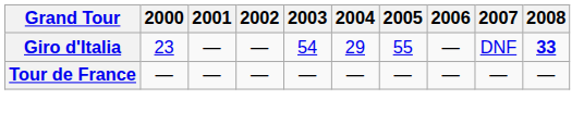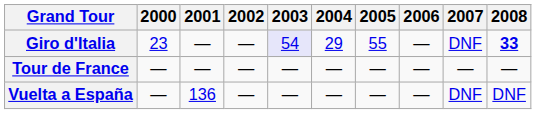Giro d'Italia | 2003: no background -> lavender background
+ row: Vuelta a España | — | 136 | — | — | — | — | — | DNF | DNF
